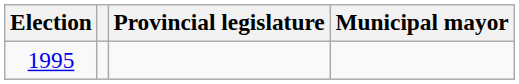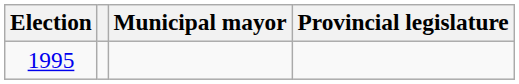columns swapped: Provincial legislature <-> Municipal mayor
